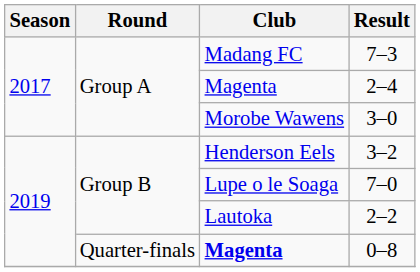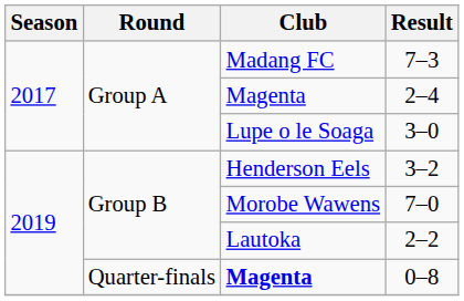3–0 | Club: Morobe Wawens -> Lupe o le Soaga
7–0 | Club: Lupe o le Soaga -> Morobe Wawens
